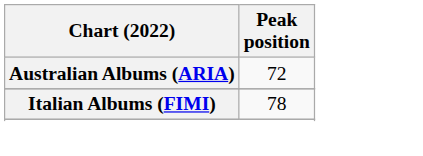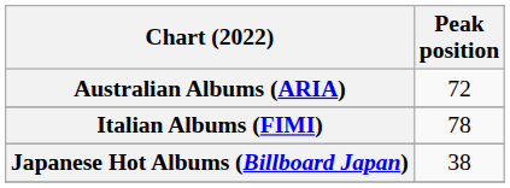+ row: Japanese Hot Albums (Billboard Japan) | 38
